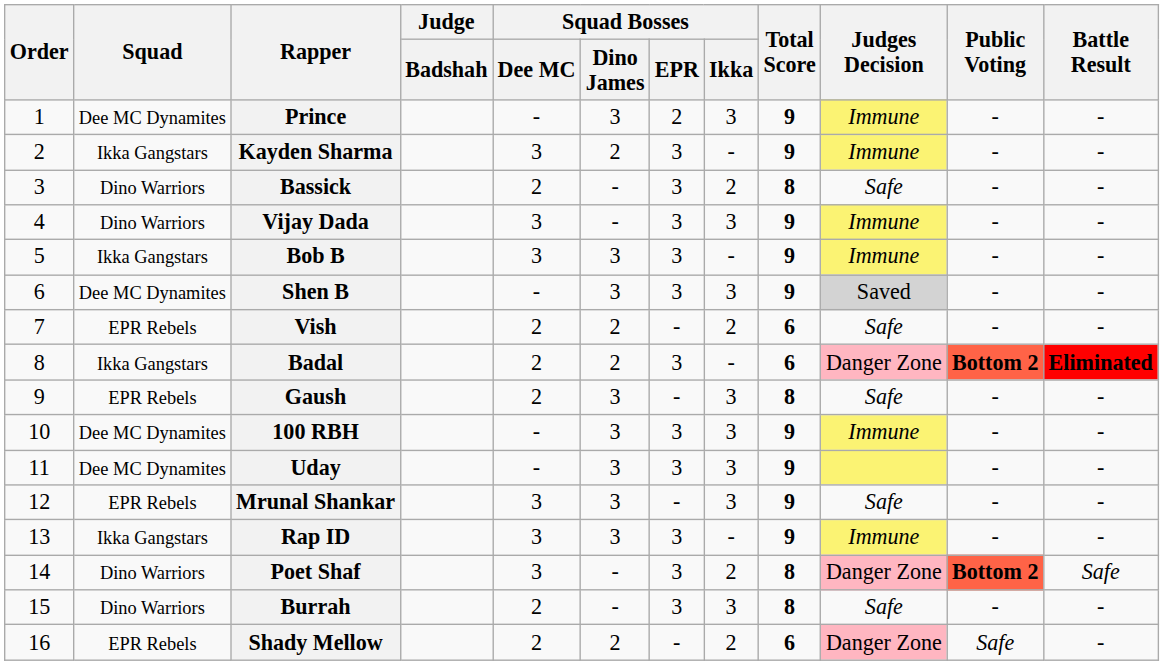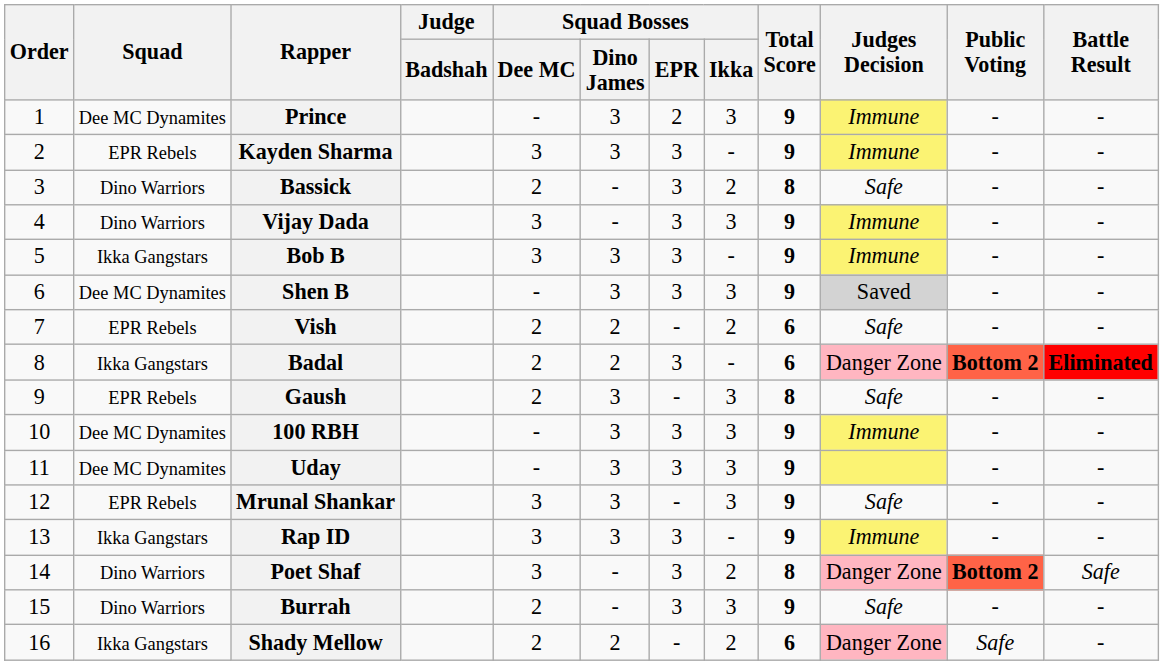Kayden Sharma | Squad: Ikka Gangstars -> EPR Rebels
Kayden Sharma | Squad Bosses / Dino James: 2 -> 3
Burrah | Total Score: 8 -> 9
Shady Mellow | Squad: EPR Rebels -> Ikka Gangstars
